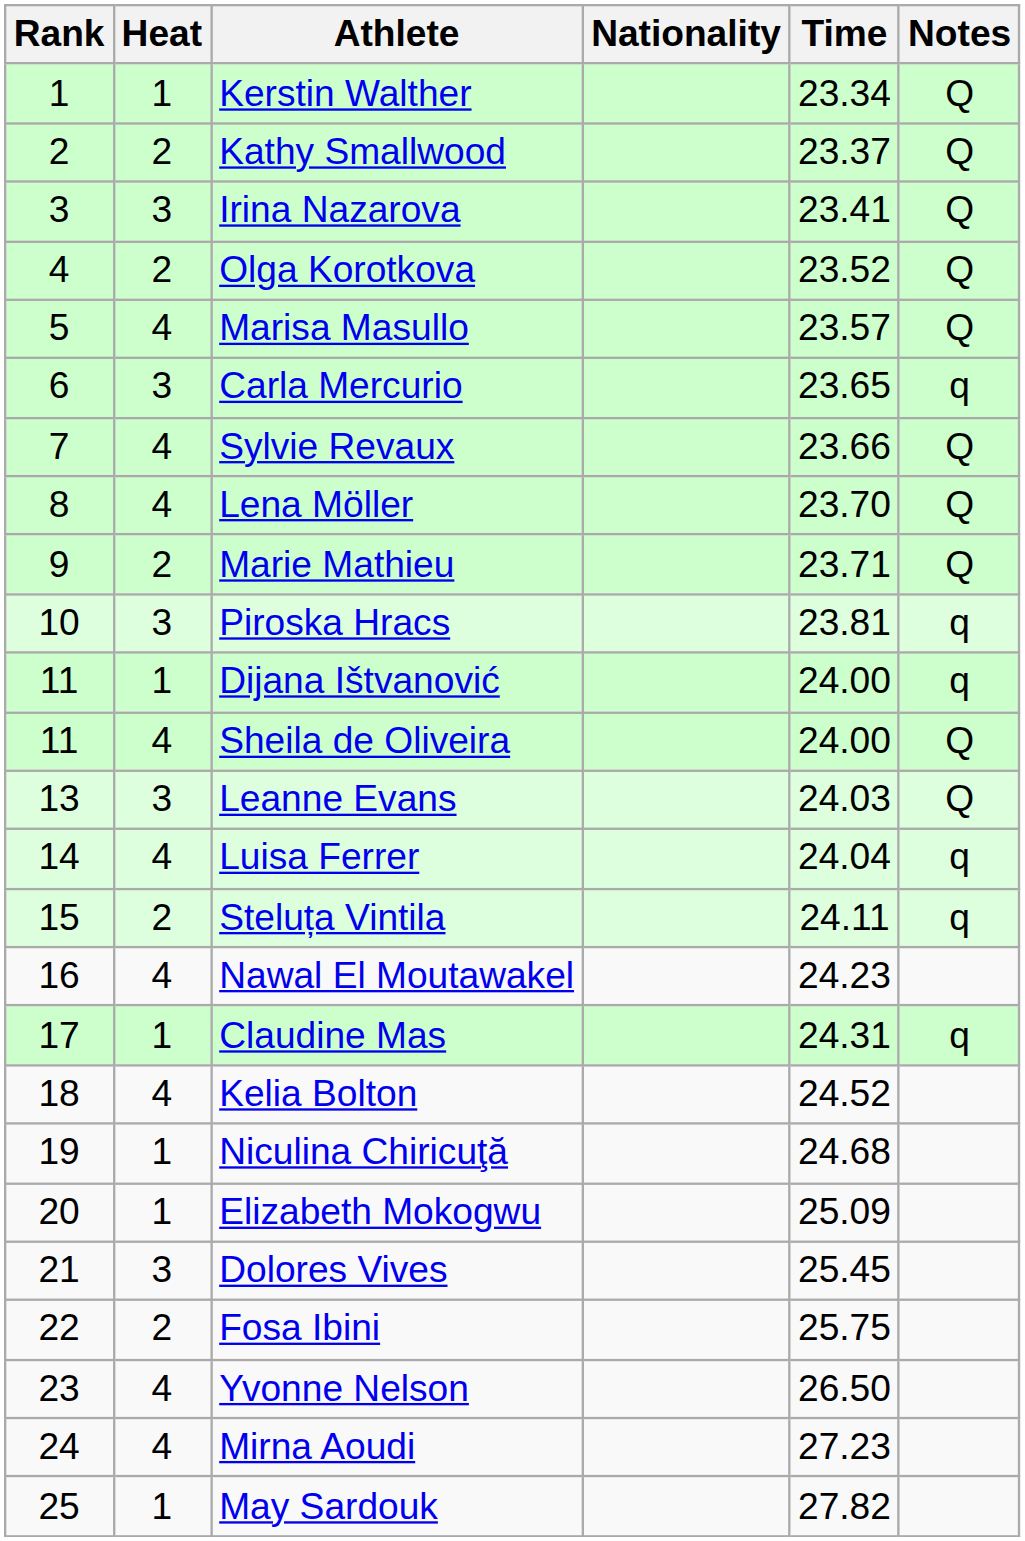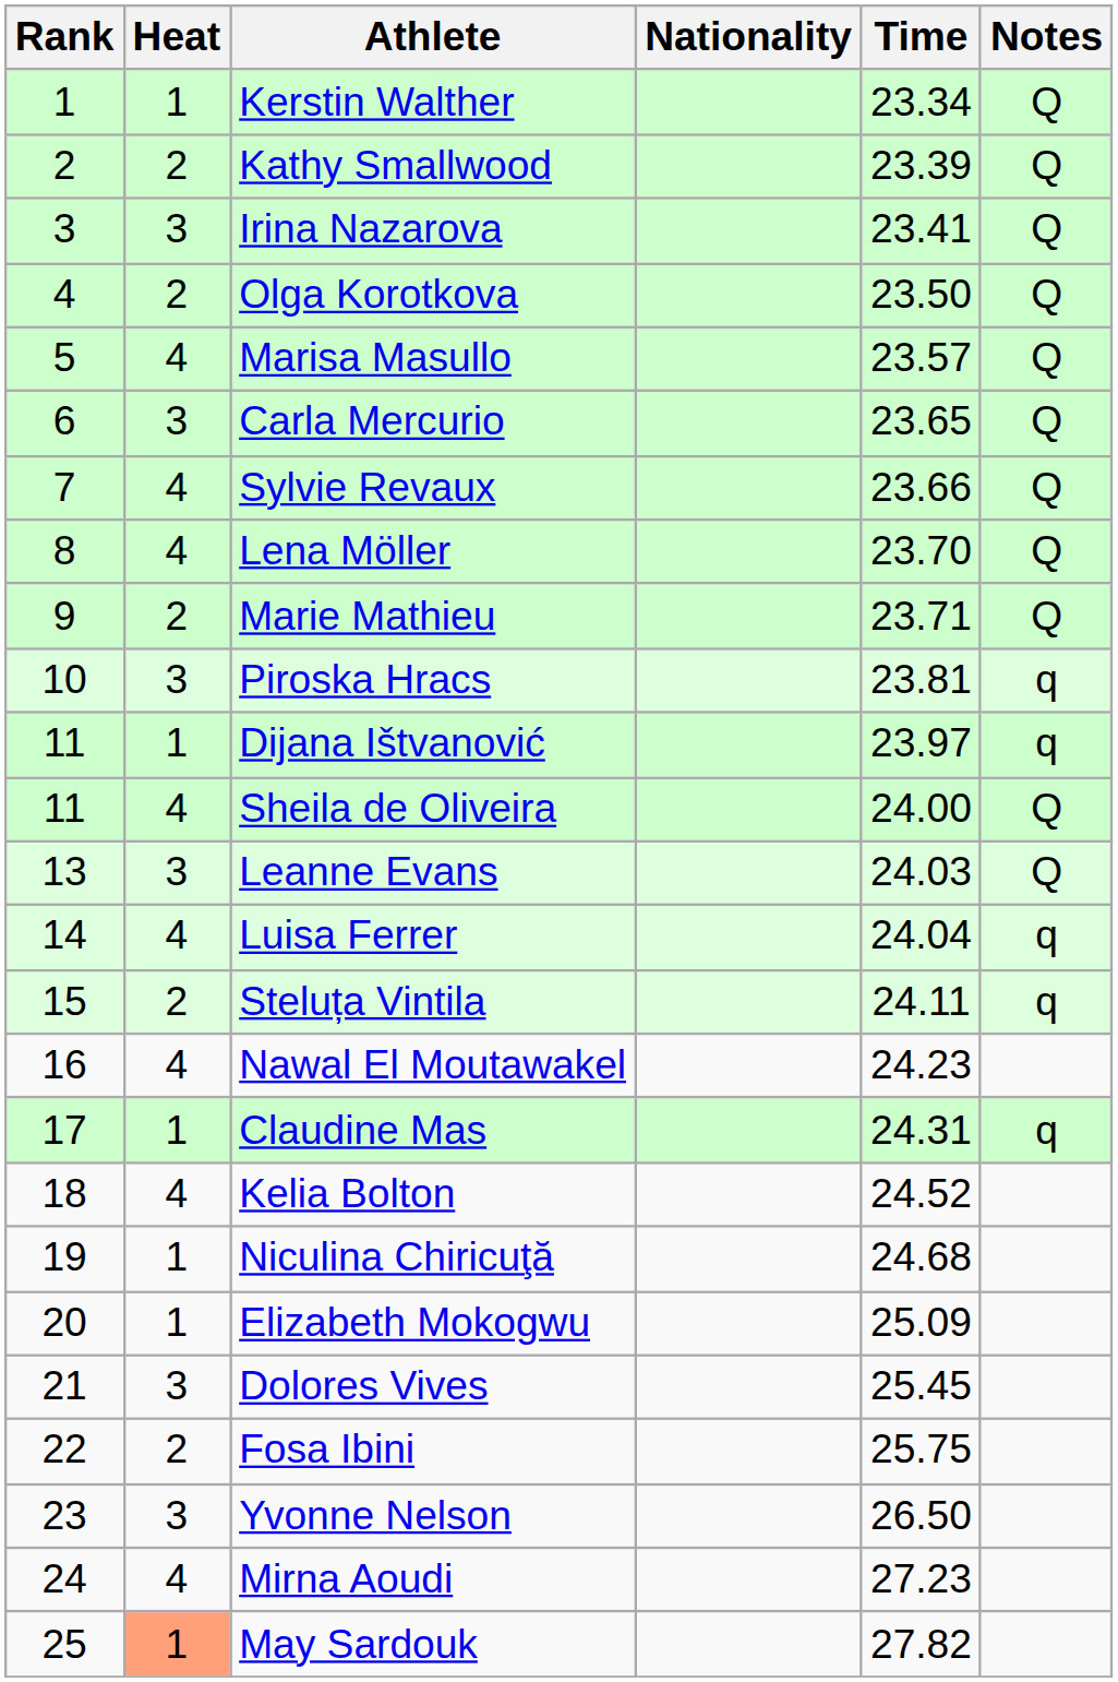Kathy Smallwood | Time: 23.37 -> 23.39
Olga Korotkova | Time: 23.52 -> 23.50
Carla Mercurio | Notes: q -> Q
Dijana Ištvanović | Time: 24.00 -> 23.97
Yvonne Nelson | Heat: 4 -> 3
May Sardouk | Heat: no background -> lightsalmon background
